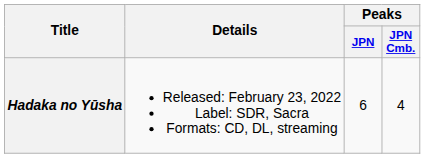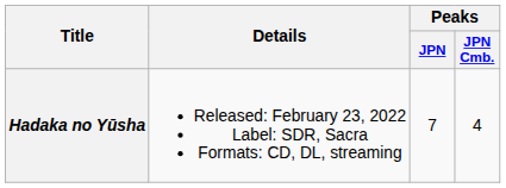Hadaka no Yūsha | Peaks / JPN: 6 -> 7
